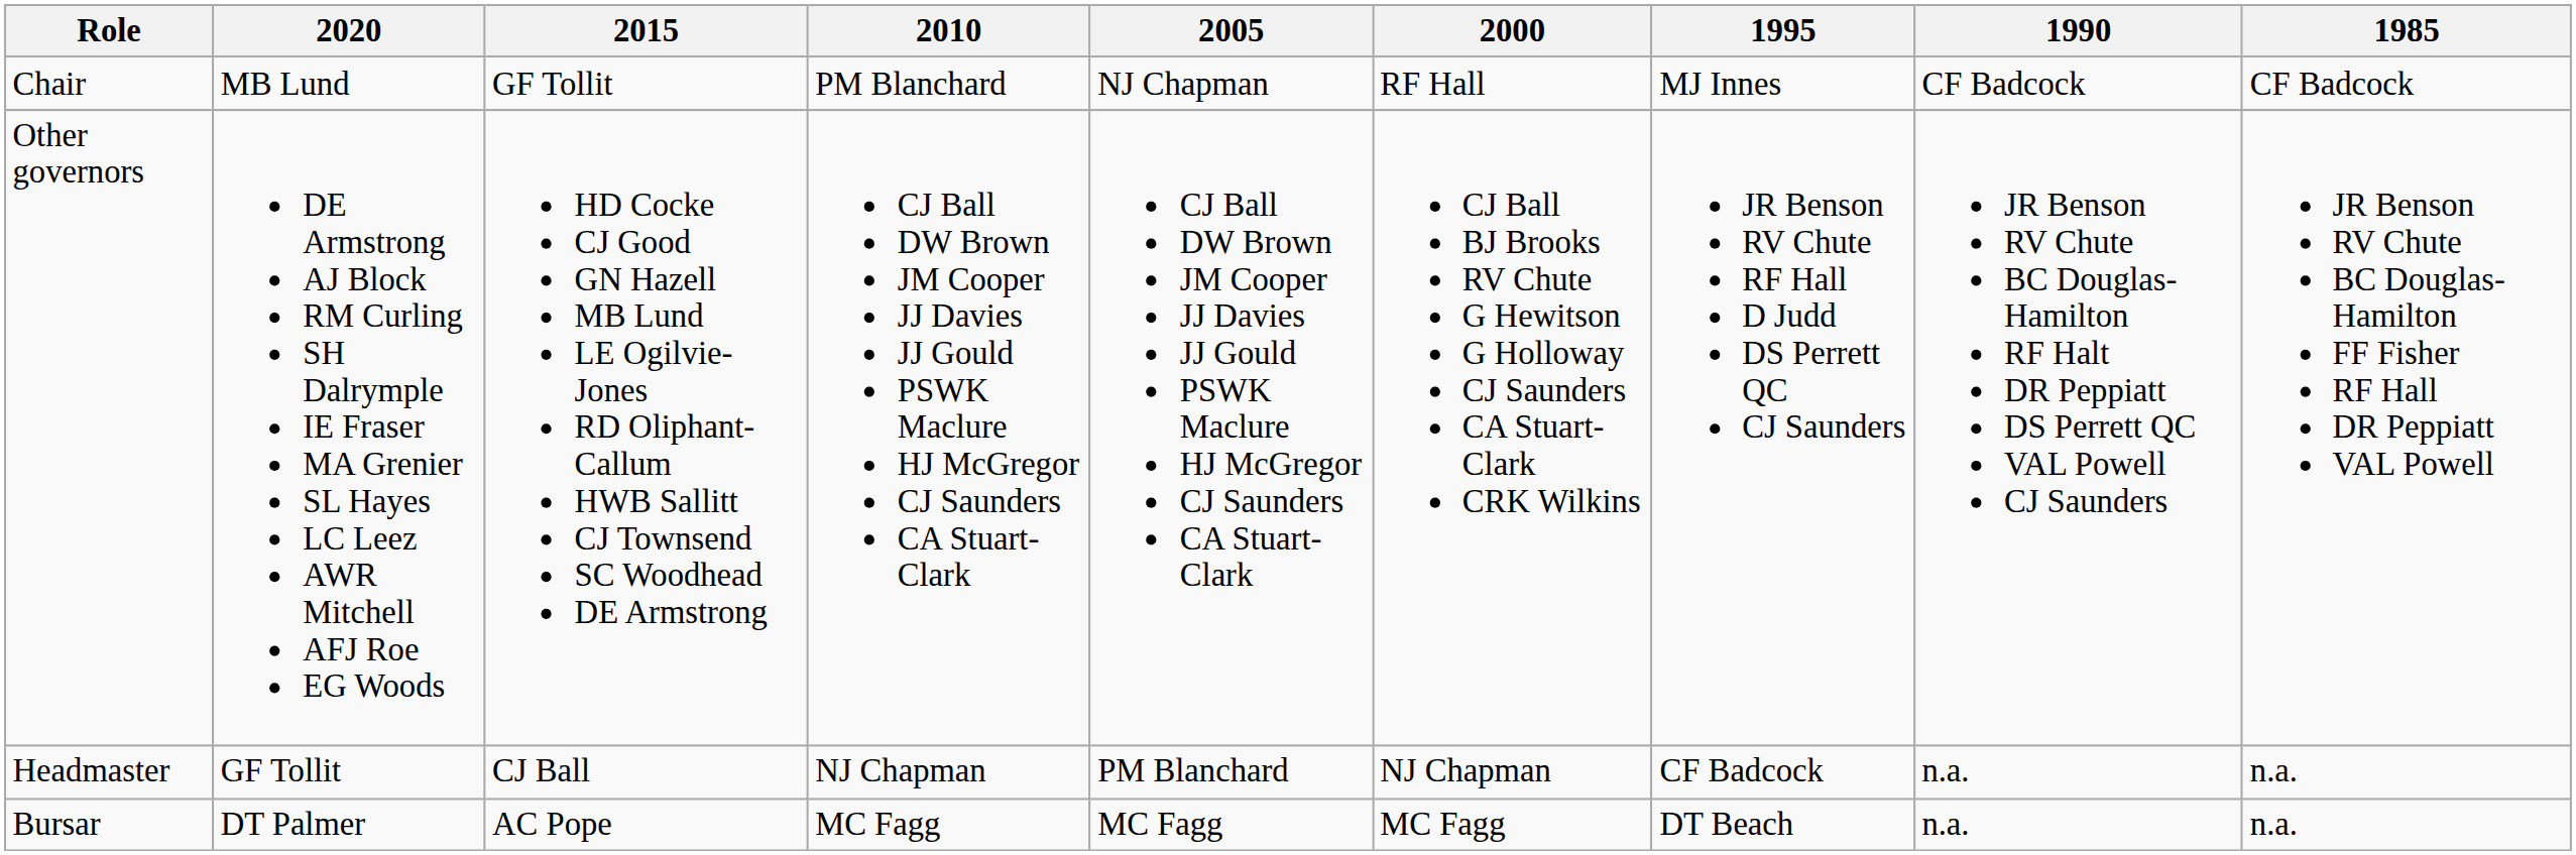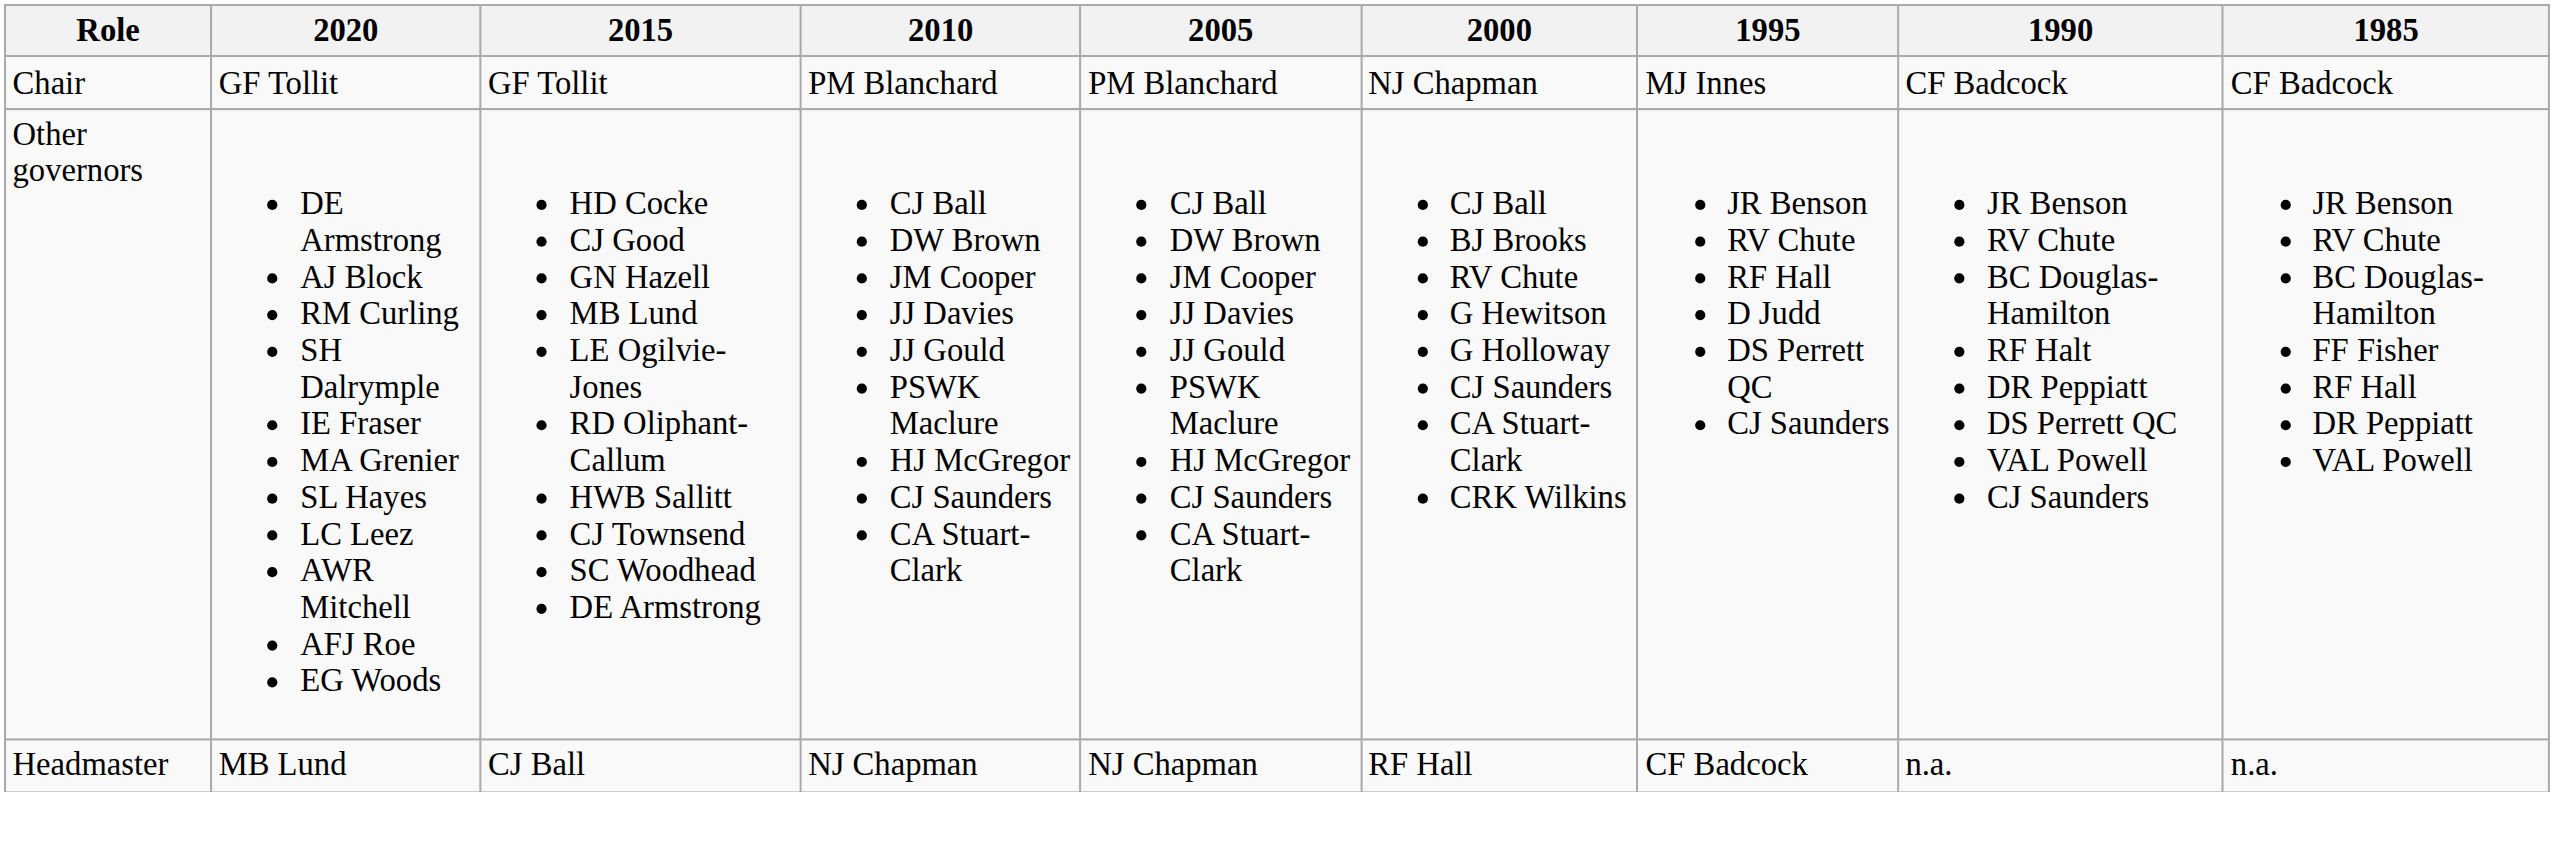Chair | 2020: MB Lund -> GF Tollit
Chair | 2005: NJ Chapman -> PM Blanchard
Chair | 2000: RF Hall -> NJ Chapman
Headmaster | 2020: GF Tollit -> MB Lund
Headmaster | 2005: PM Blanchard -> NJ Chapman
Headmaster | 2000: NJ Chapman -> RF Hall
- row: Bursar | DT Palmer | AC Pope | MC Fagg | MC Fagg | MC Fagg | DT Beach | n.a. | n.a.
